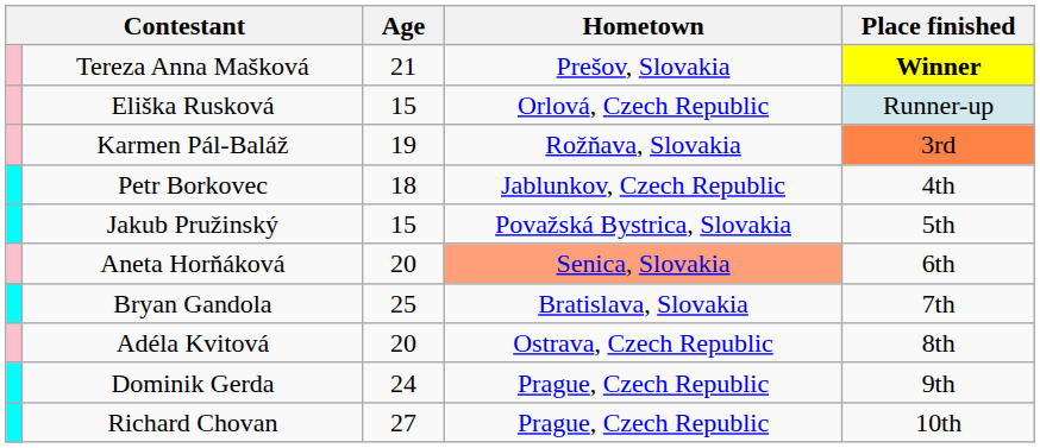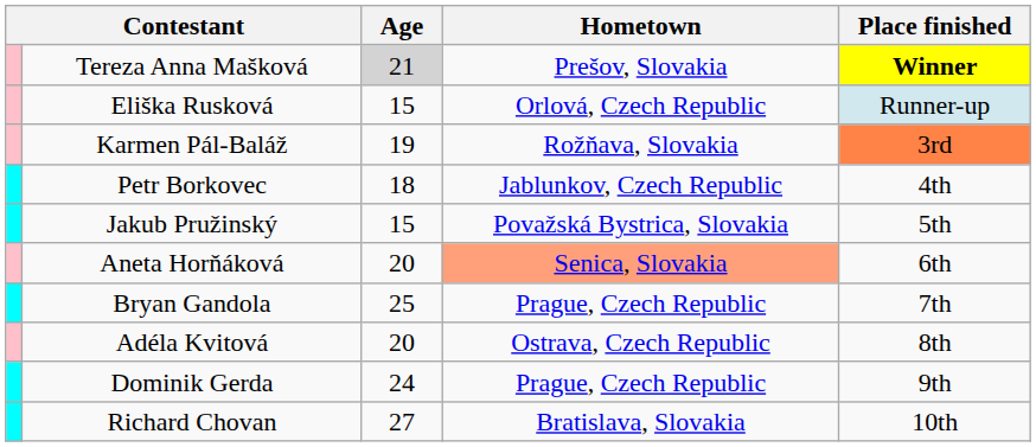Tereza Anna Mašková | Age: no background -> lightgrey background
Bryan Gandola | Hometown: Bratislava, Slovakia -> Prague, Czech Republic
Richard Chovan | Hometown: Prague, Czech Republic -> Bratislava, Slovakia
